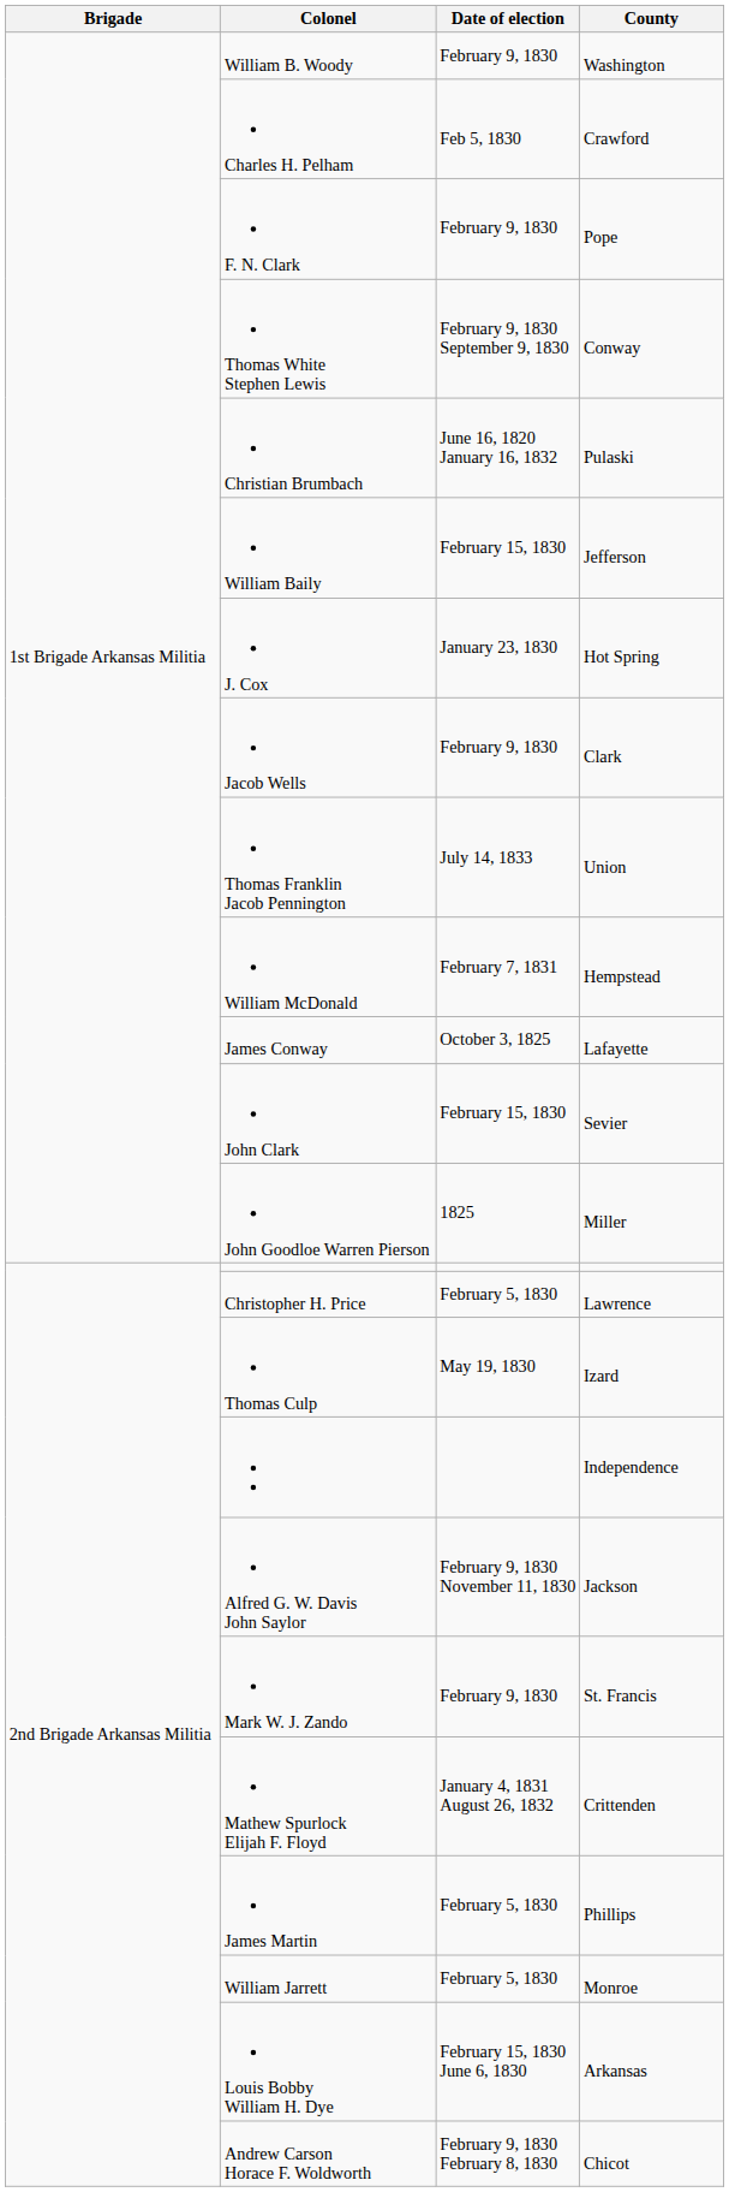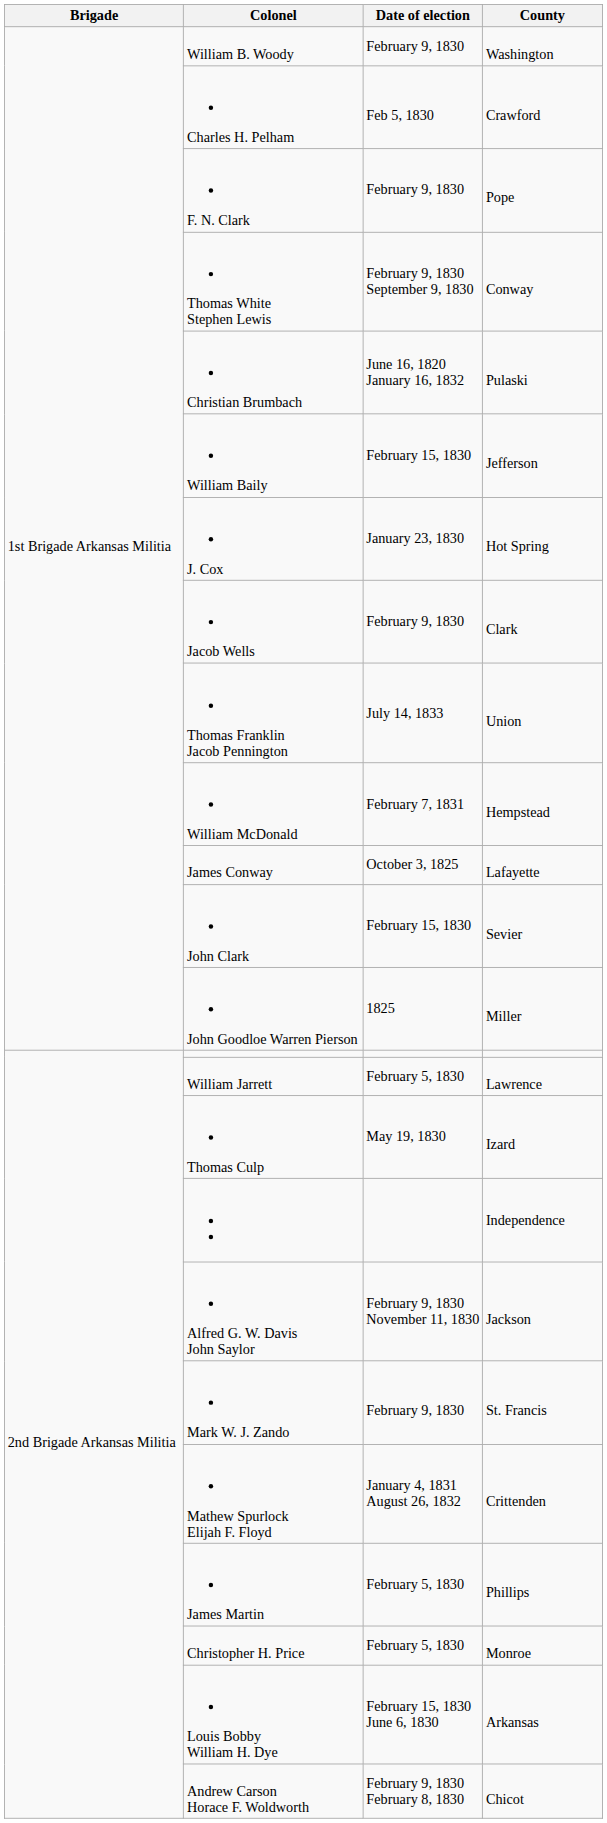Lawrence | Colonel: Christopher H. Price -> William Jarrett
Monroe | Colonel: William Jarrett -> Christopher H. Price
